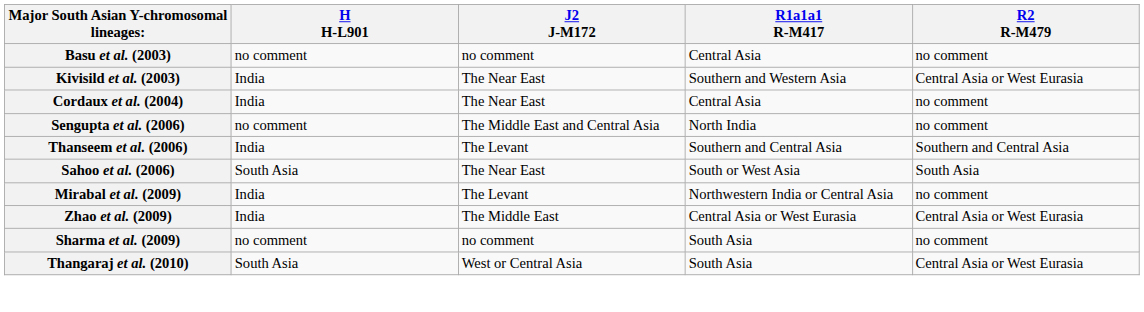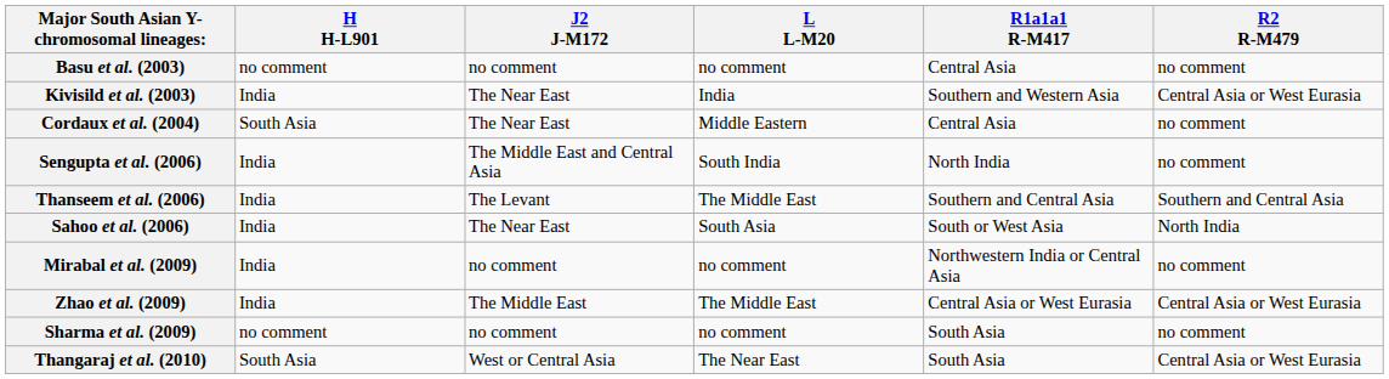+ column: L L-M20 | no comment | India | Middle Eastern | South India | The Middle East | South Asia | no comment | The Middle East | no comment | The Near East
Cordaux et al. (2004) | H H-L901: India -> South Asia
Sengupta et al. (2006) | H H-L901: no comment -> India
Sahoo et al. (2006) | H H-L901: South Asia -> India
Sahoo et al. (2006) | R2 R-M479: South Asia -> North India
Mirabal et al. (2009) | J2 J-M172: The Levant -> no comment
